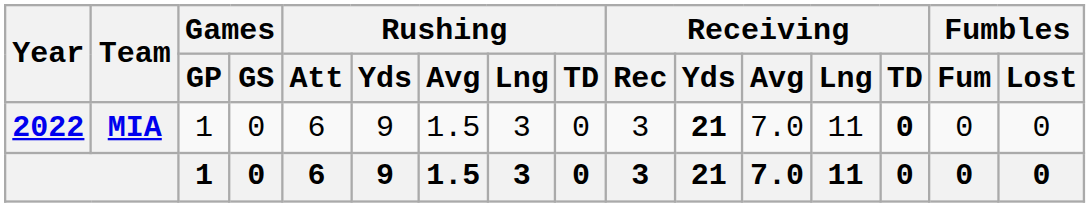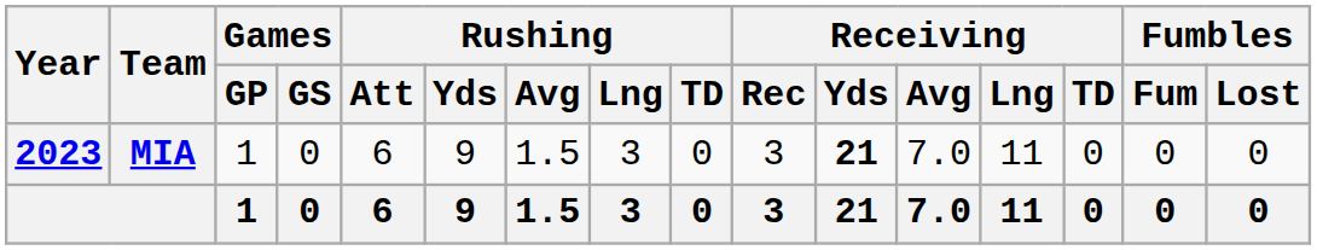MIA | Year: 2022 -> 2023
MIA | Receiving / TD: bold -> normal
